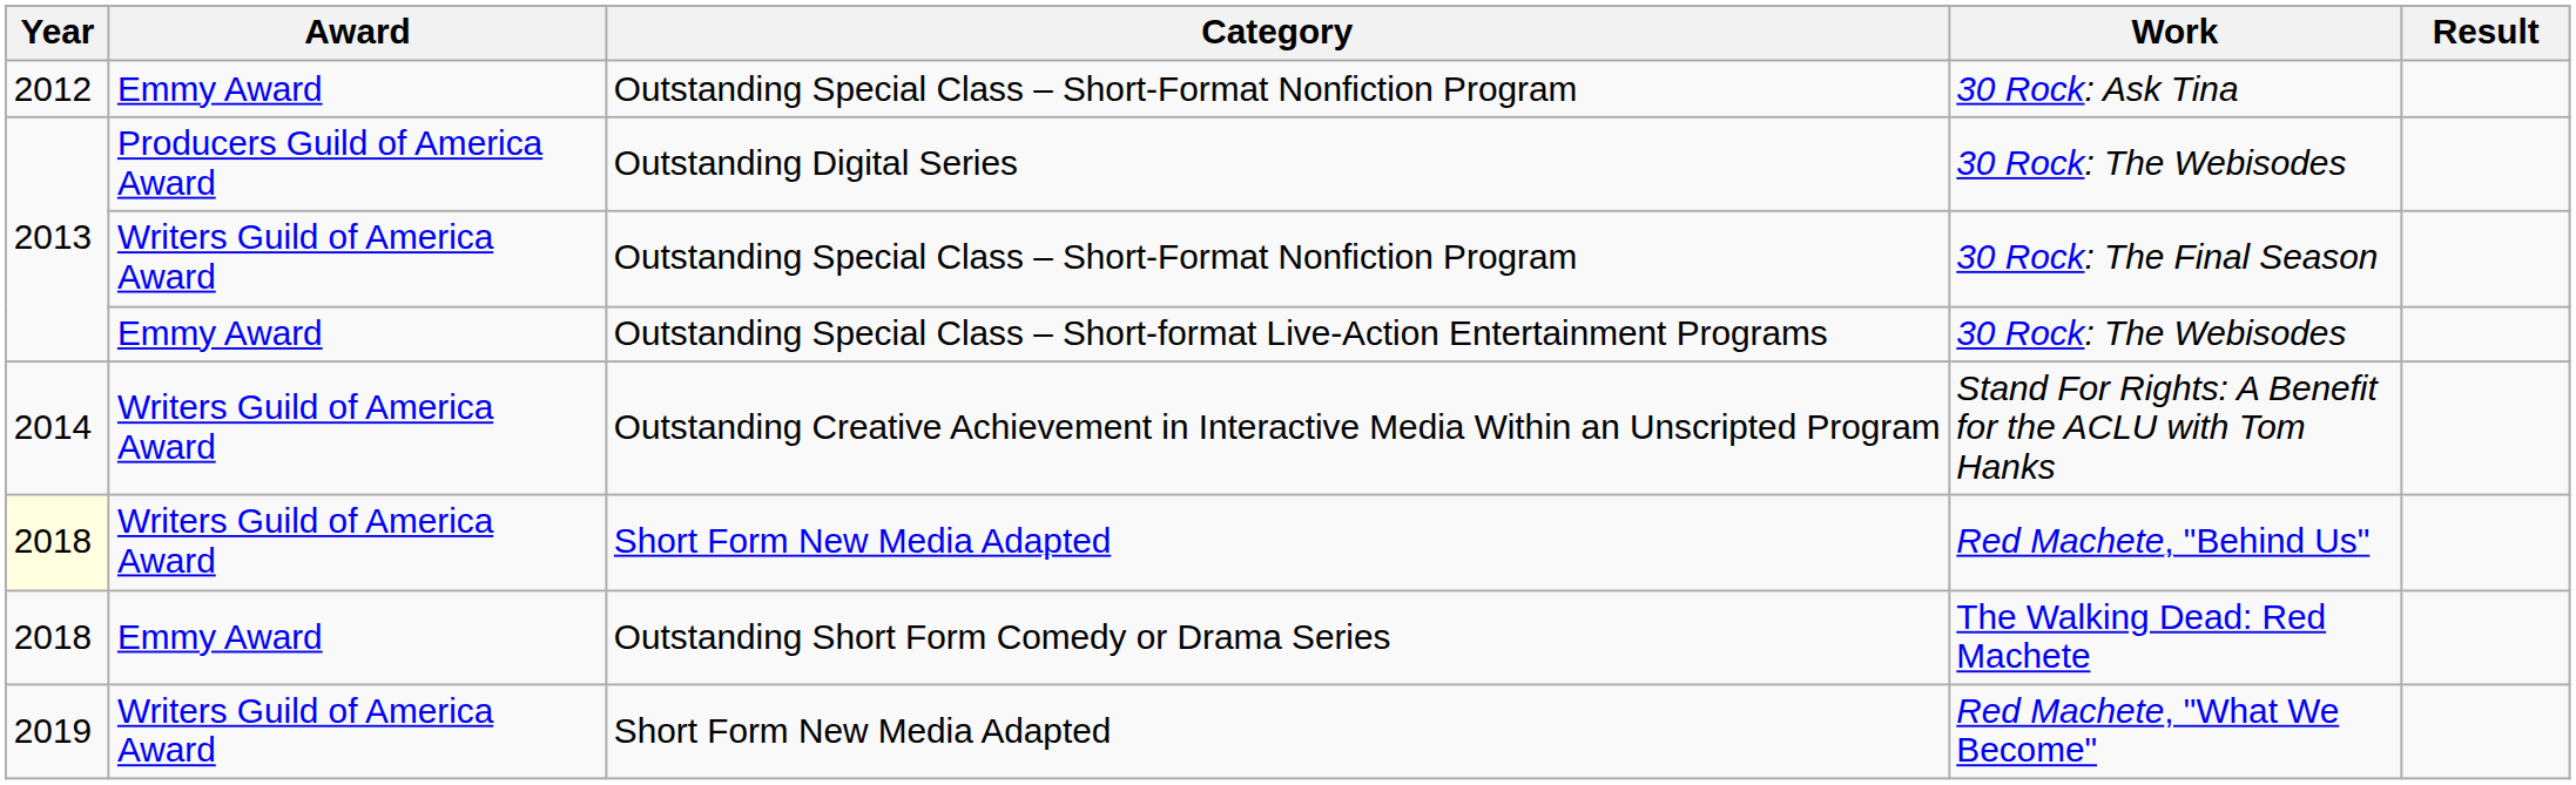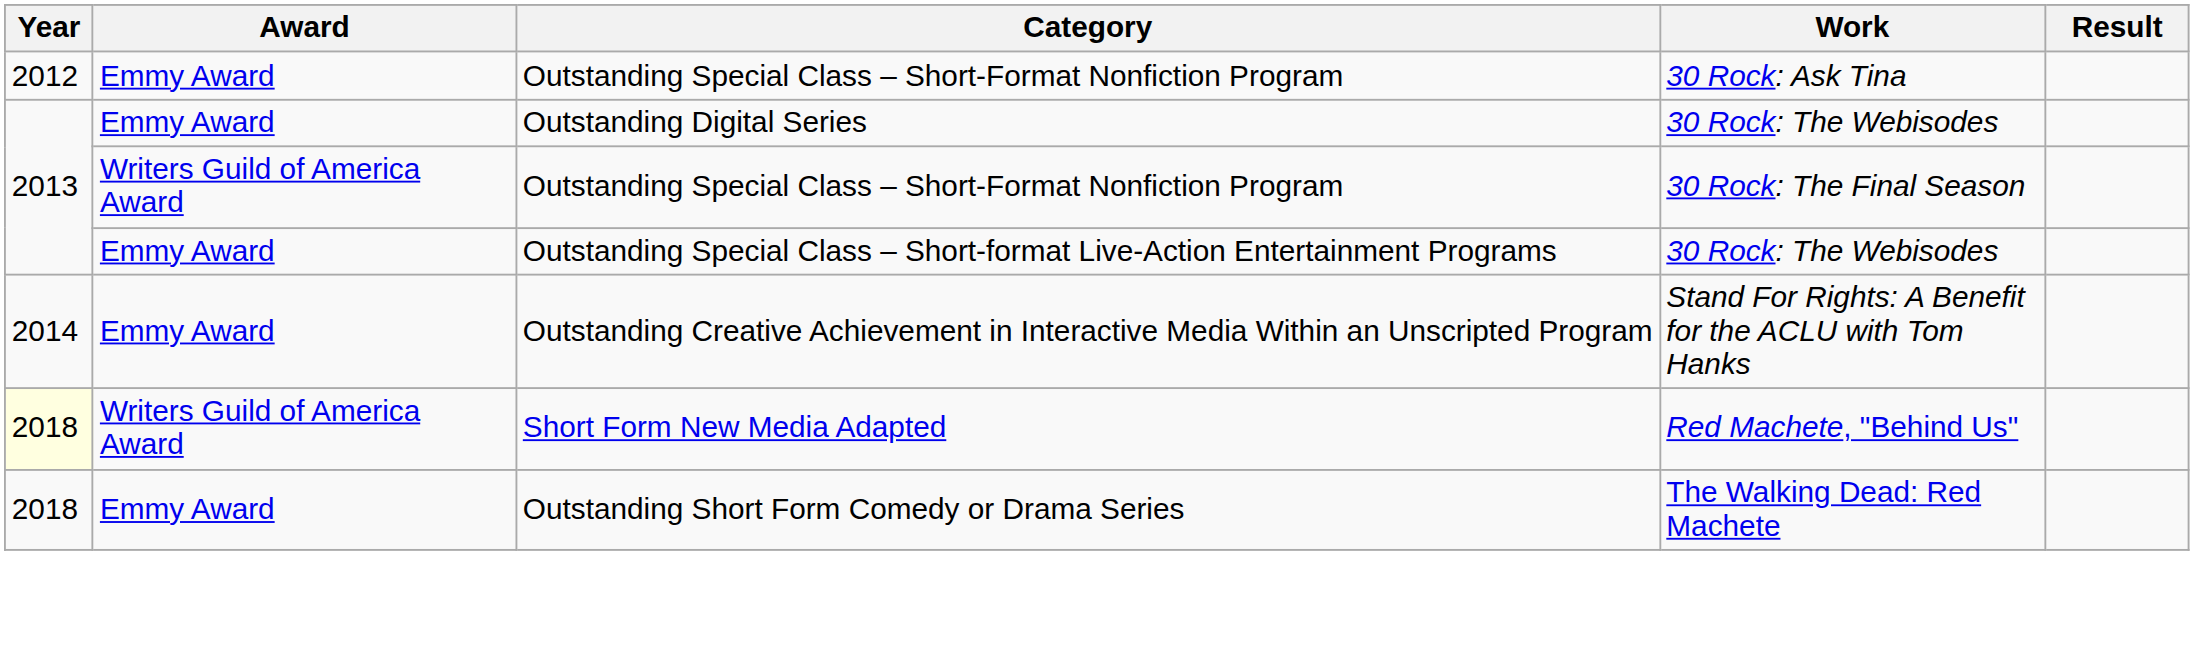Outstanding Digital Series / 30 Rock: The Webisodes | Award: Producers Guild of America Award -> Emmy Award
Stand For Rights: A Benefit for the ACLU with Tom Hanks | Award: Writers Guild of America Award -> Emmy Award
- row: 2019 | Writers Guild of America Award | Short Form New Media Adapted | Red Machete, "What We Become"
